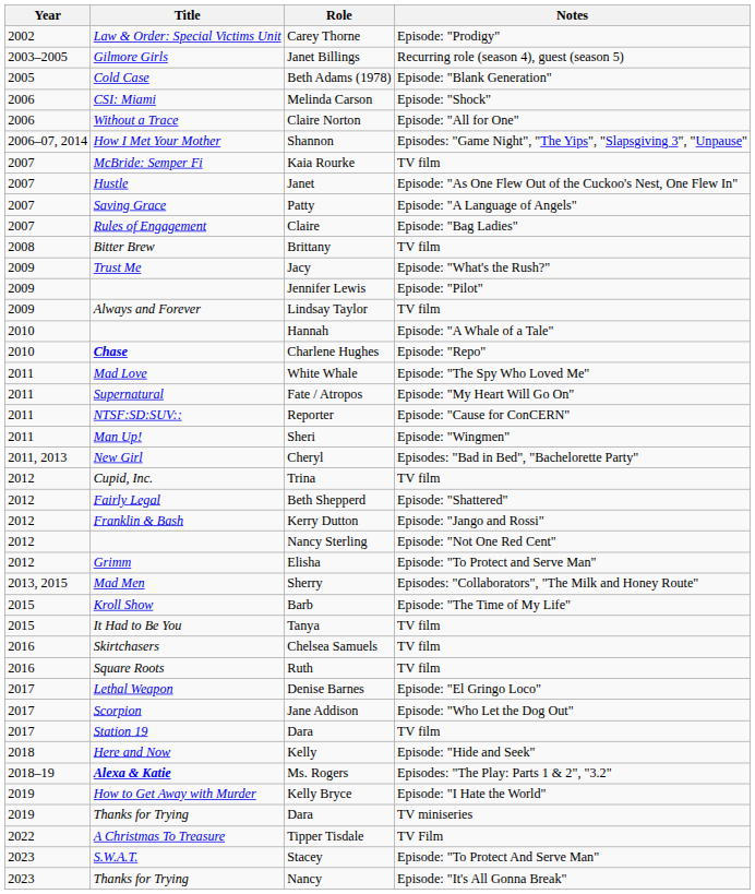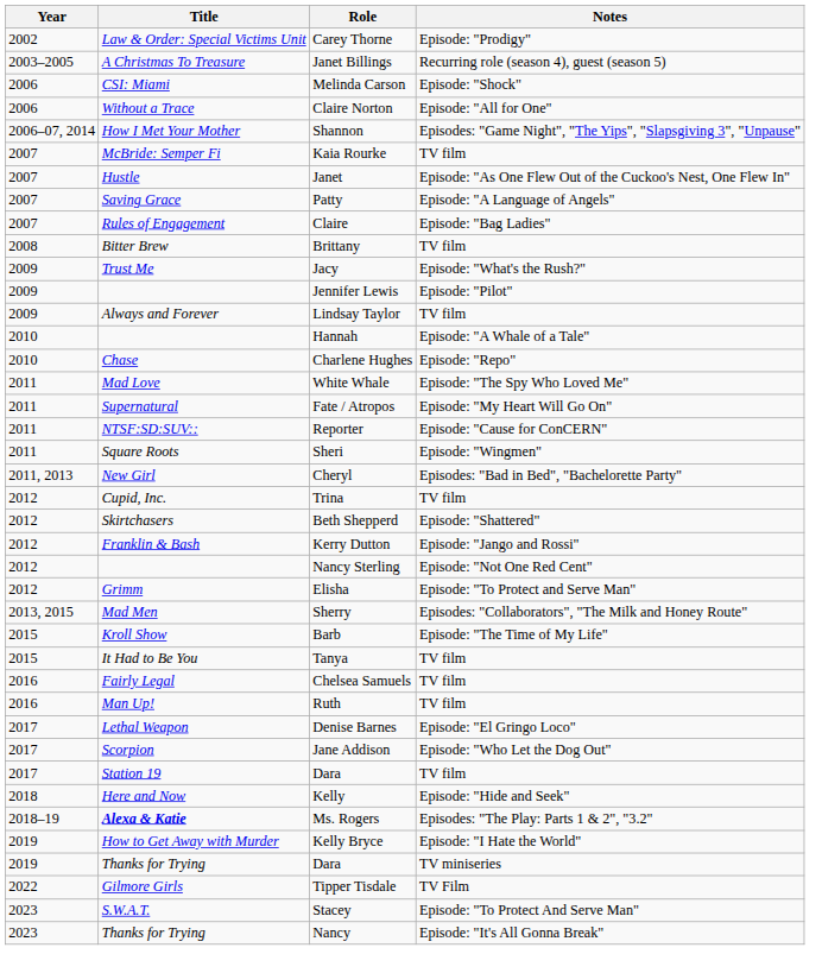Janet Billings | Title: Gilmore Girls -> A Christmas To Treasure
- row: 2005 | Cold Case | Beth Adams (1978) | Episode: "Blank Generation"
Charlene Hughes | Title: bold -> normal
Sheri | Title: Man Up! -> Square Roots
Beth Shepperd | Title: Fairly Legal -> Skirtchasers
Chelsea Samuels | Title: Skirtchasers -> Fairly Legal
Ruth | Title: Square Roots -> Man Up!
Tipper Tisdale | Title: A Christmas To Treasure -> Gilmore Girls
